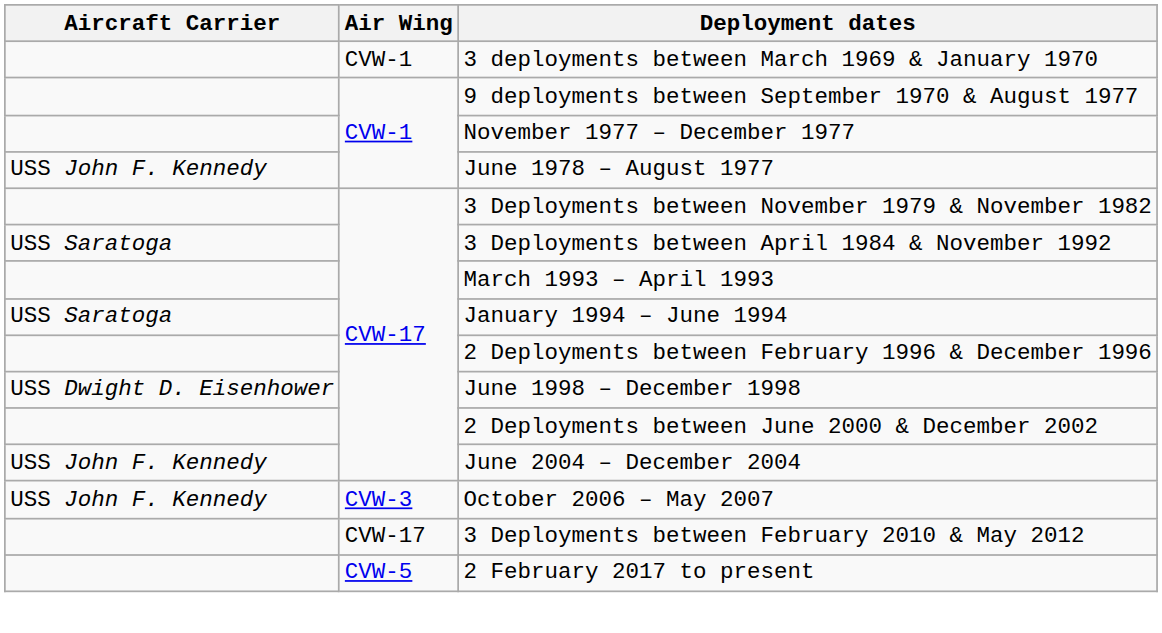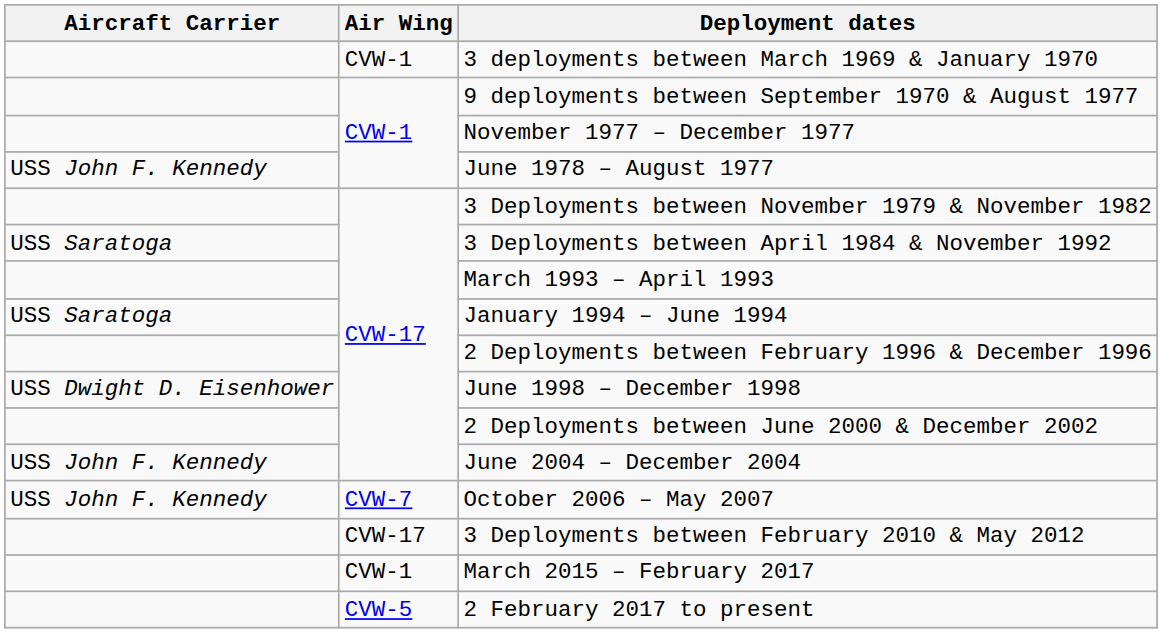October 2006 – May 2007 | Air Wing: CVW-3 -> CVW-7
+ row: CVW-1 | March 2015 – February 2017
